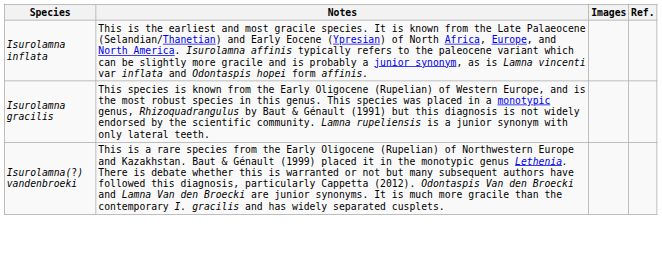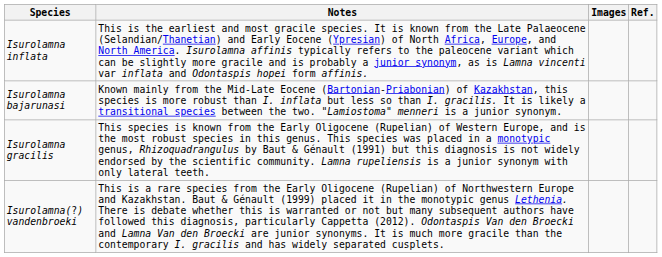+ row: Isurolamna bajarunasi | Known mainly from the Mid-Late Eocene (Bartonian-Priabonian) of Kazakhstan, this species is more robust than I. inflata but less so than I. gracilis. It is likely a transitional species between the two. "Lamiostoma" menneri is a junior synonym.
